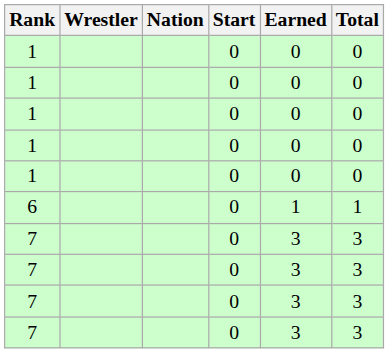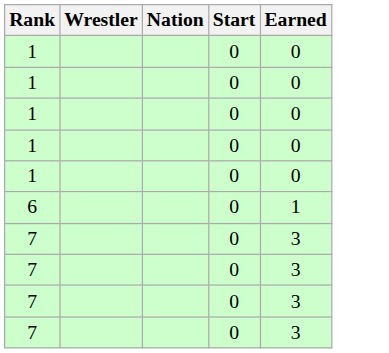- column: Total | 0 | 0 | 0 | 0 | 0 | 1 | 3 | 3 | 3 | 3
